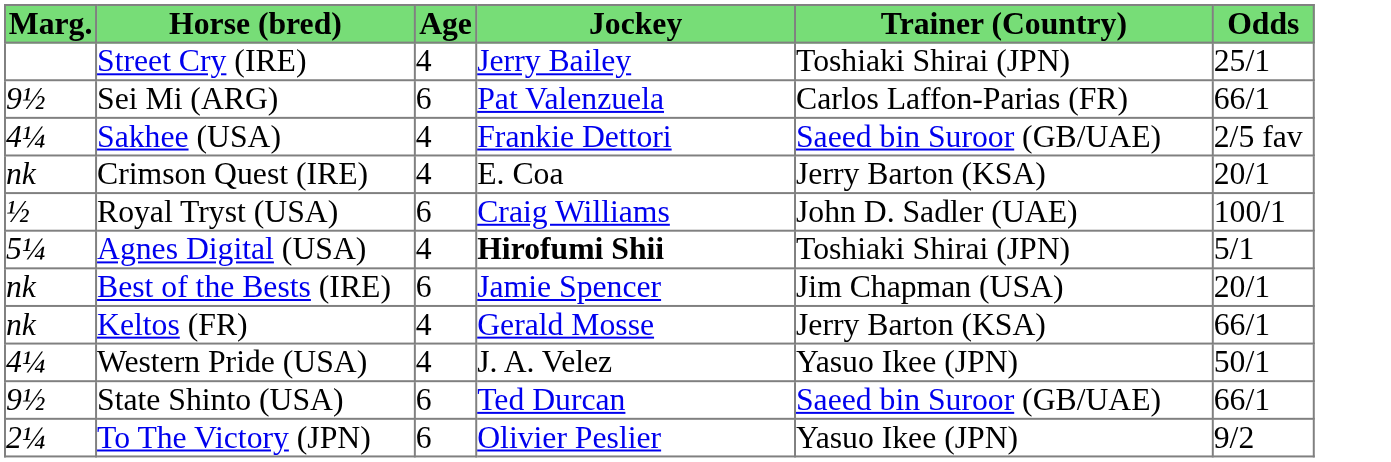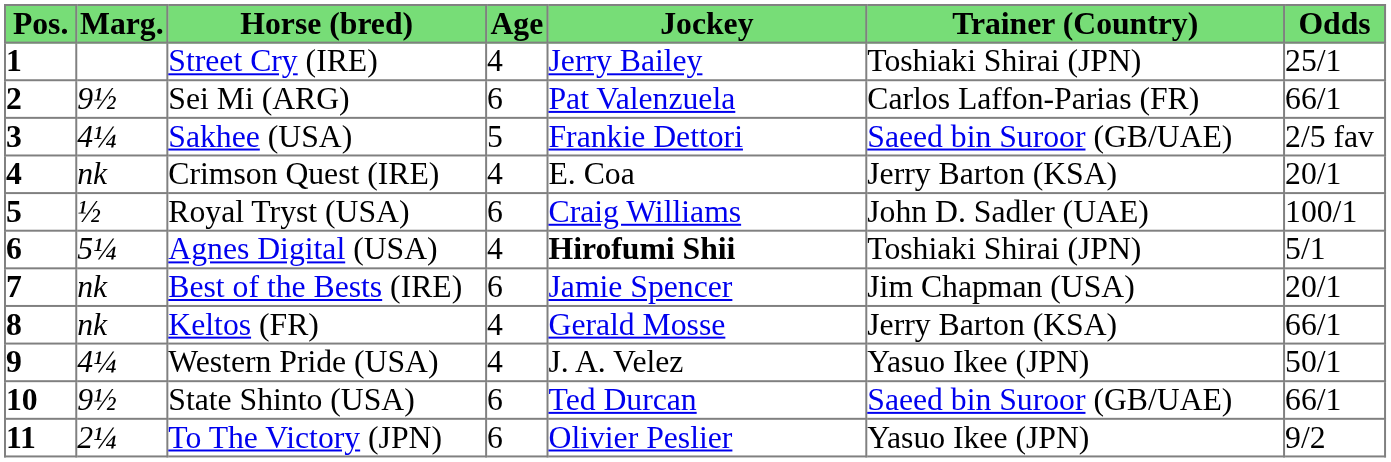+ column: Pos. | 1 | 2 | 3 | 4 | 5 | 6 | 7 | 8 | 9 | 10 | 11
Sakhee (USA) | Age: 4 -> 5
